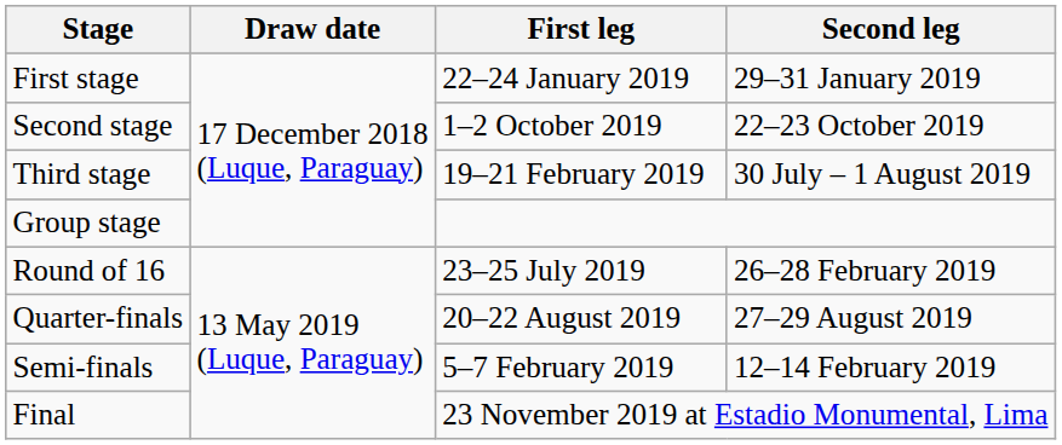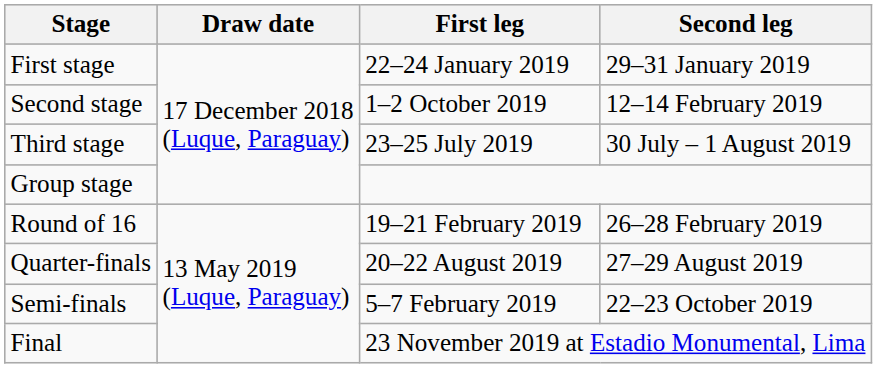Second stage | Second leg: 22–23 October 2019 -> 12–14 February 2019
Third stage | First leg: 19–21 February 2019 -> 23–25 July 2019
Round of 16 | First leg: 23–25 July 2019 -> 19–21 February 2019
Semi-finals | Second leg: 12–14 February 2019 -> 22–23 October 2019
